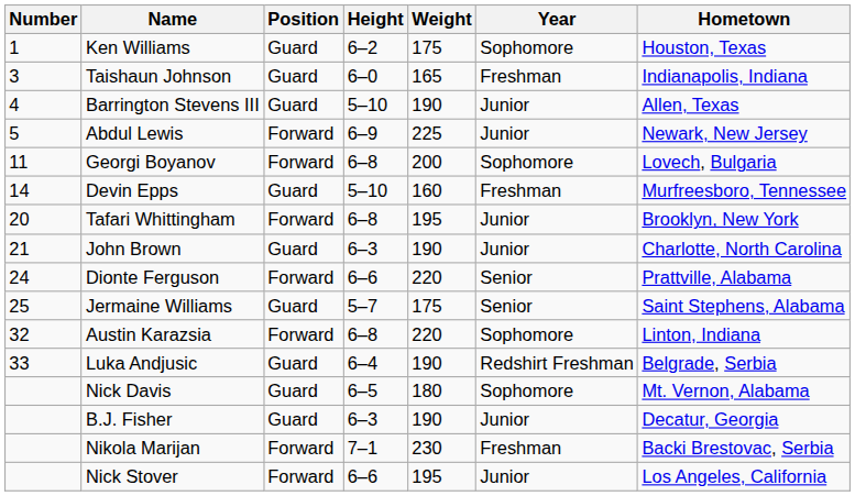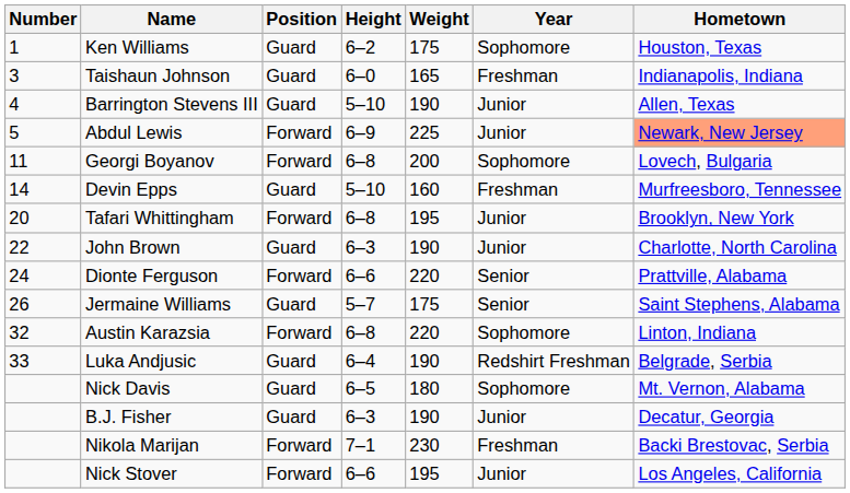Abdul Lewis | Hometown: no background -> lightsalmon background
John Brown | Number: 21 -> 22
Jermaine Williams | Number: 25 -> 26
